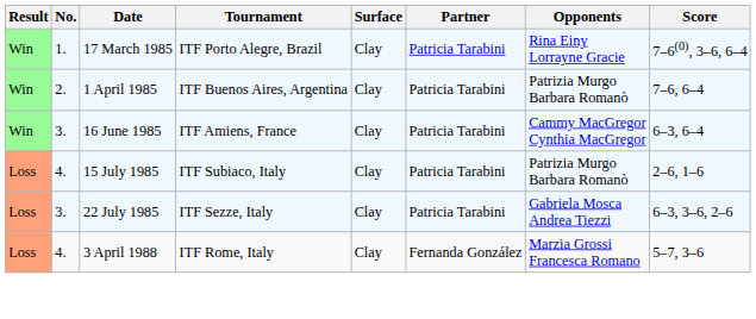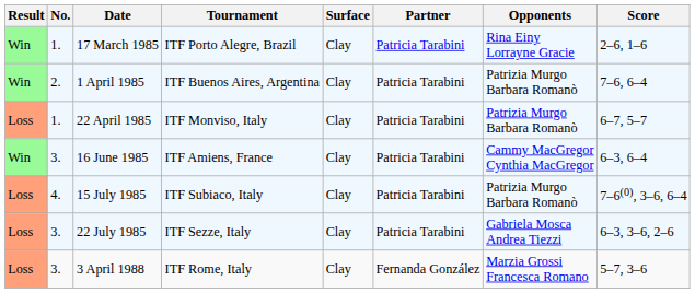17 March 1985 | Score: 7–6(0), 3–6, 6–4 -> 2–6, 1–6
+ row: Loss | 1. | 22 April 1985 | ITF Monviso, Italy | Clay | Patricia Tarabini | Patrizia Murgo Barbara Romanò | 6–7, 5–7
15 July 1985 | Score: 2–6, 1–6 -> 7–6(0), 3–6, 6–4
3 April 1988 | No.: 4. -> 3.
